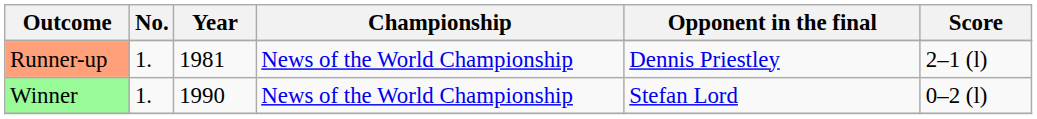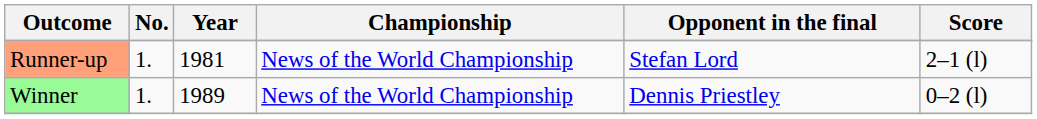Runner-up | Opponent in the final: Dennis Priestley -> Stefan Lord
Winner | Year: 1990 -> 1989
Winner | Opponent in the final: Stefan Lord -> Dennis Priestley
